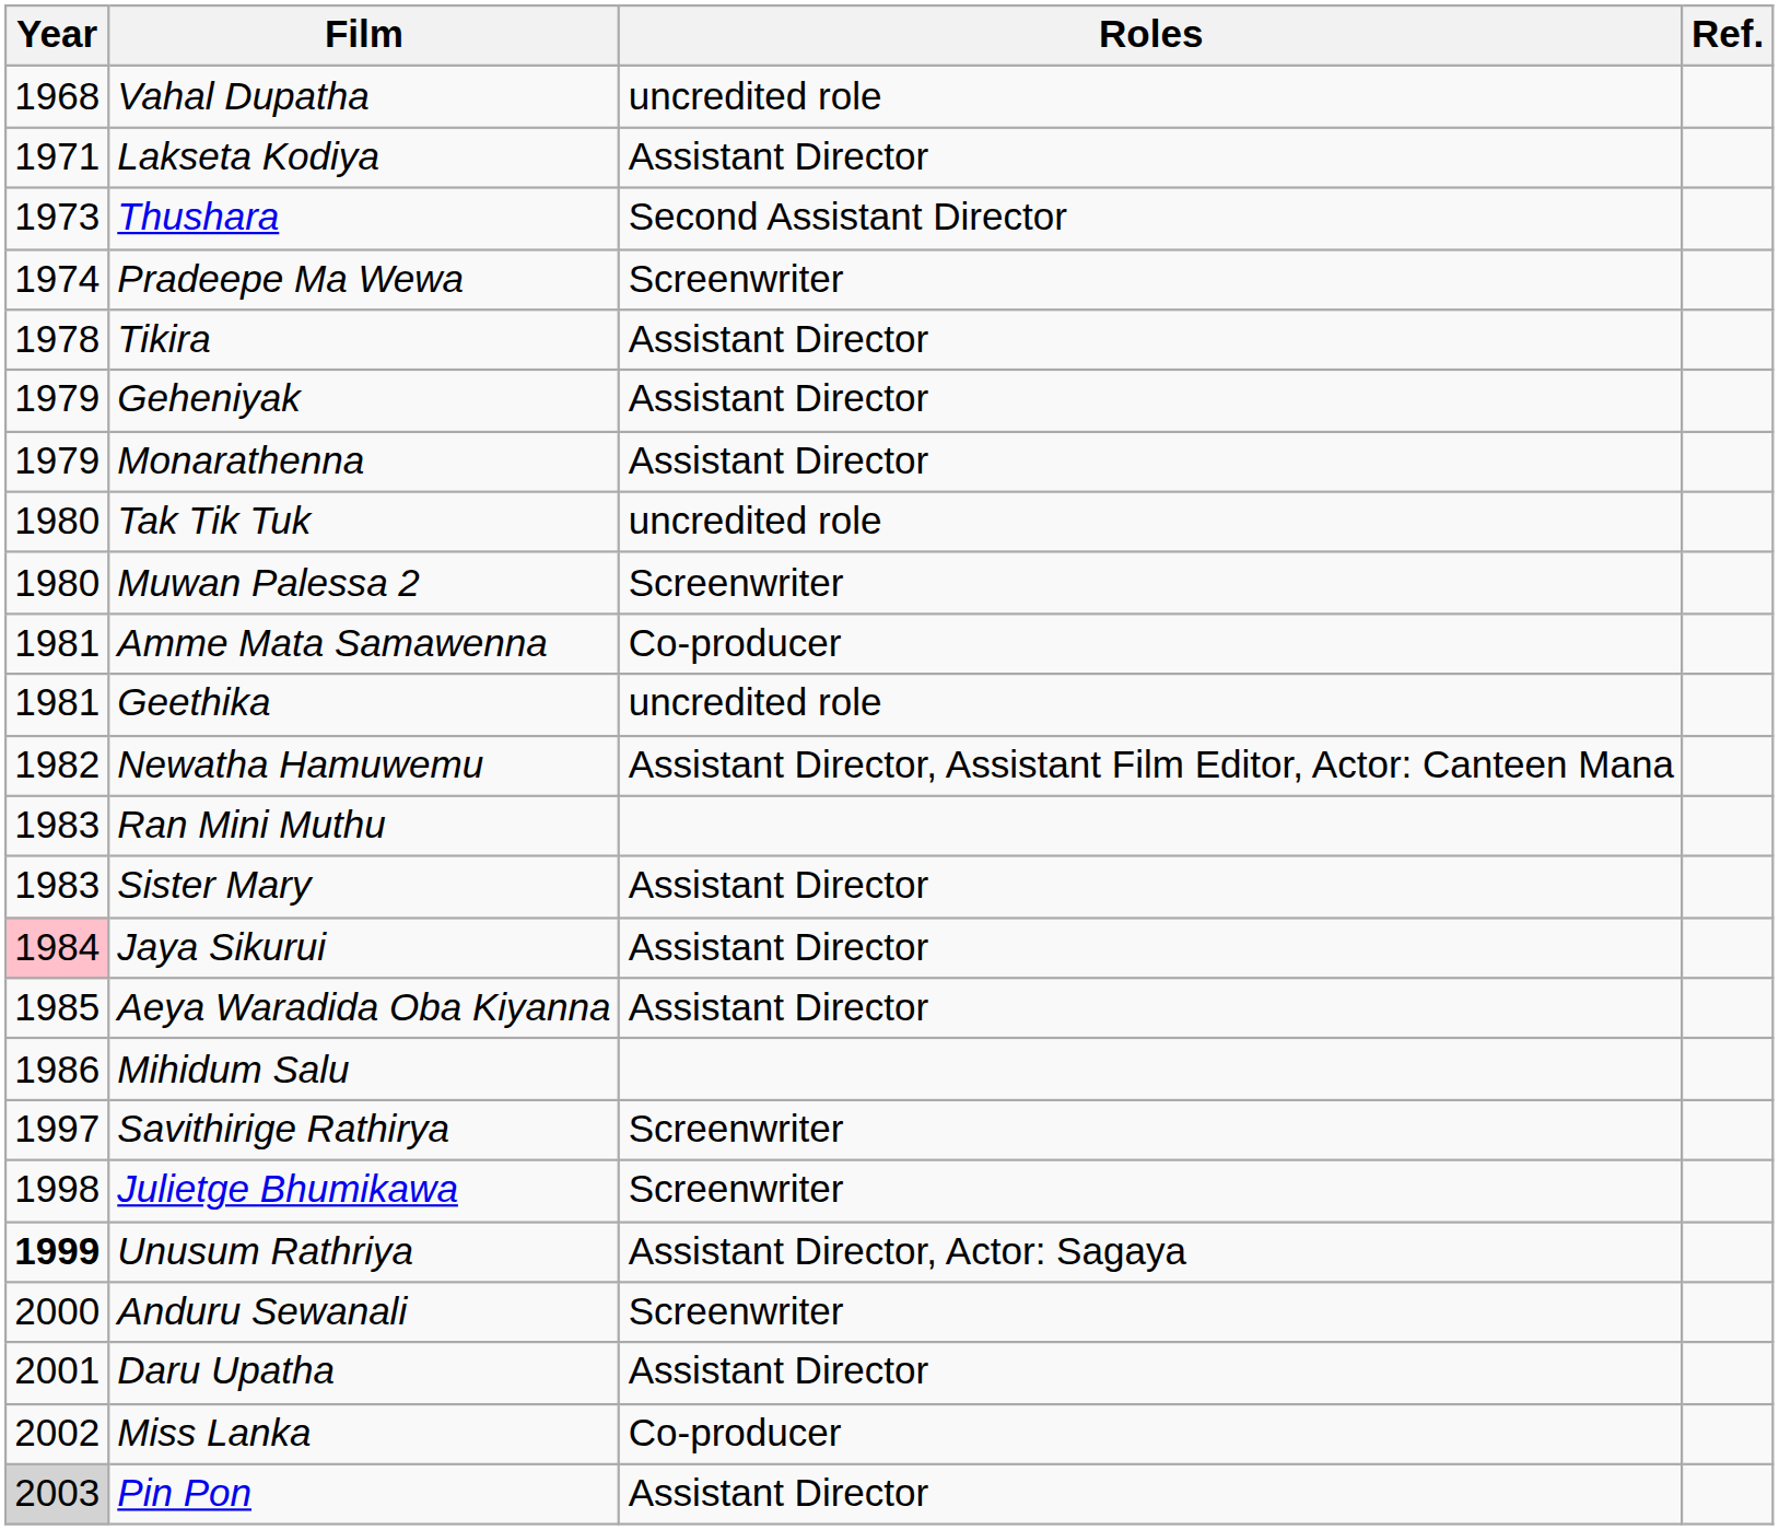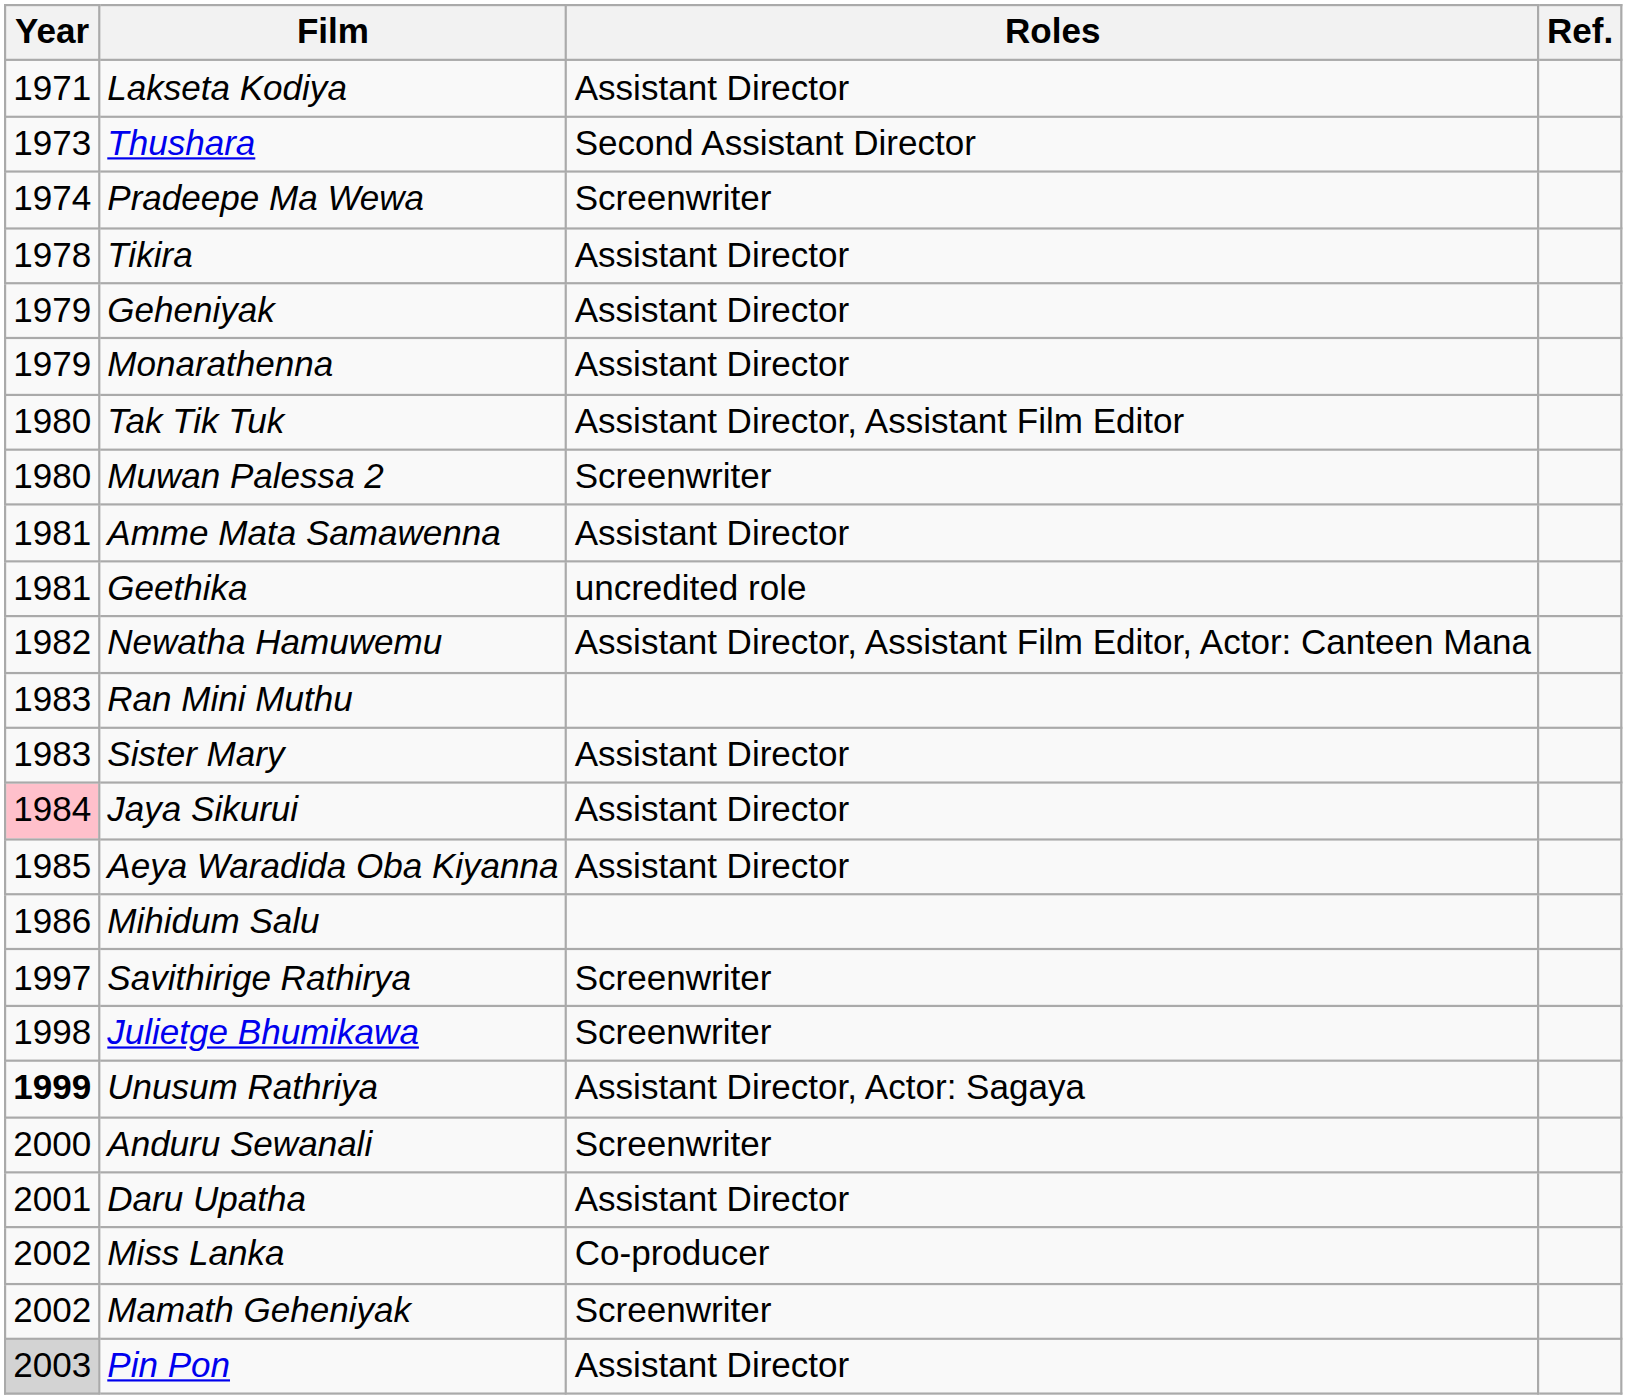- row: 1968 | Vahal Dupatha | uncredited role
Tak Tik Tuk | Roles: uncredited role -> Assistant Director, Assistant Film Editor
Amme Mata Samawenna | Roles: Co-producer -> Assistant Director
+ row: 2002 | Mamath Geheniyak | Screenwriter
